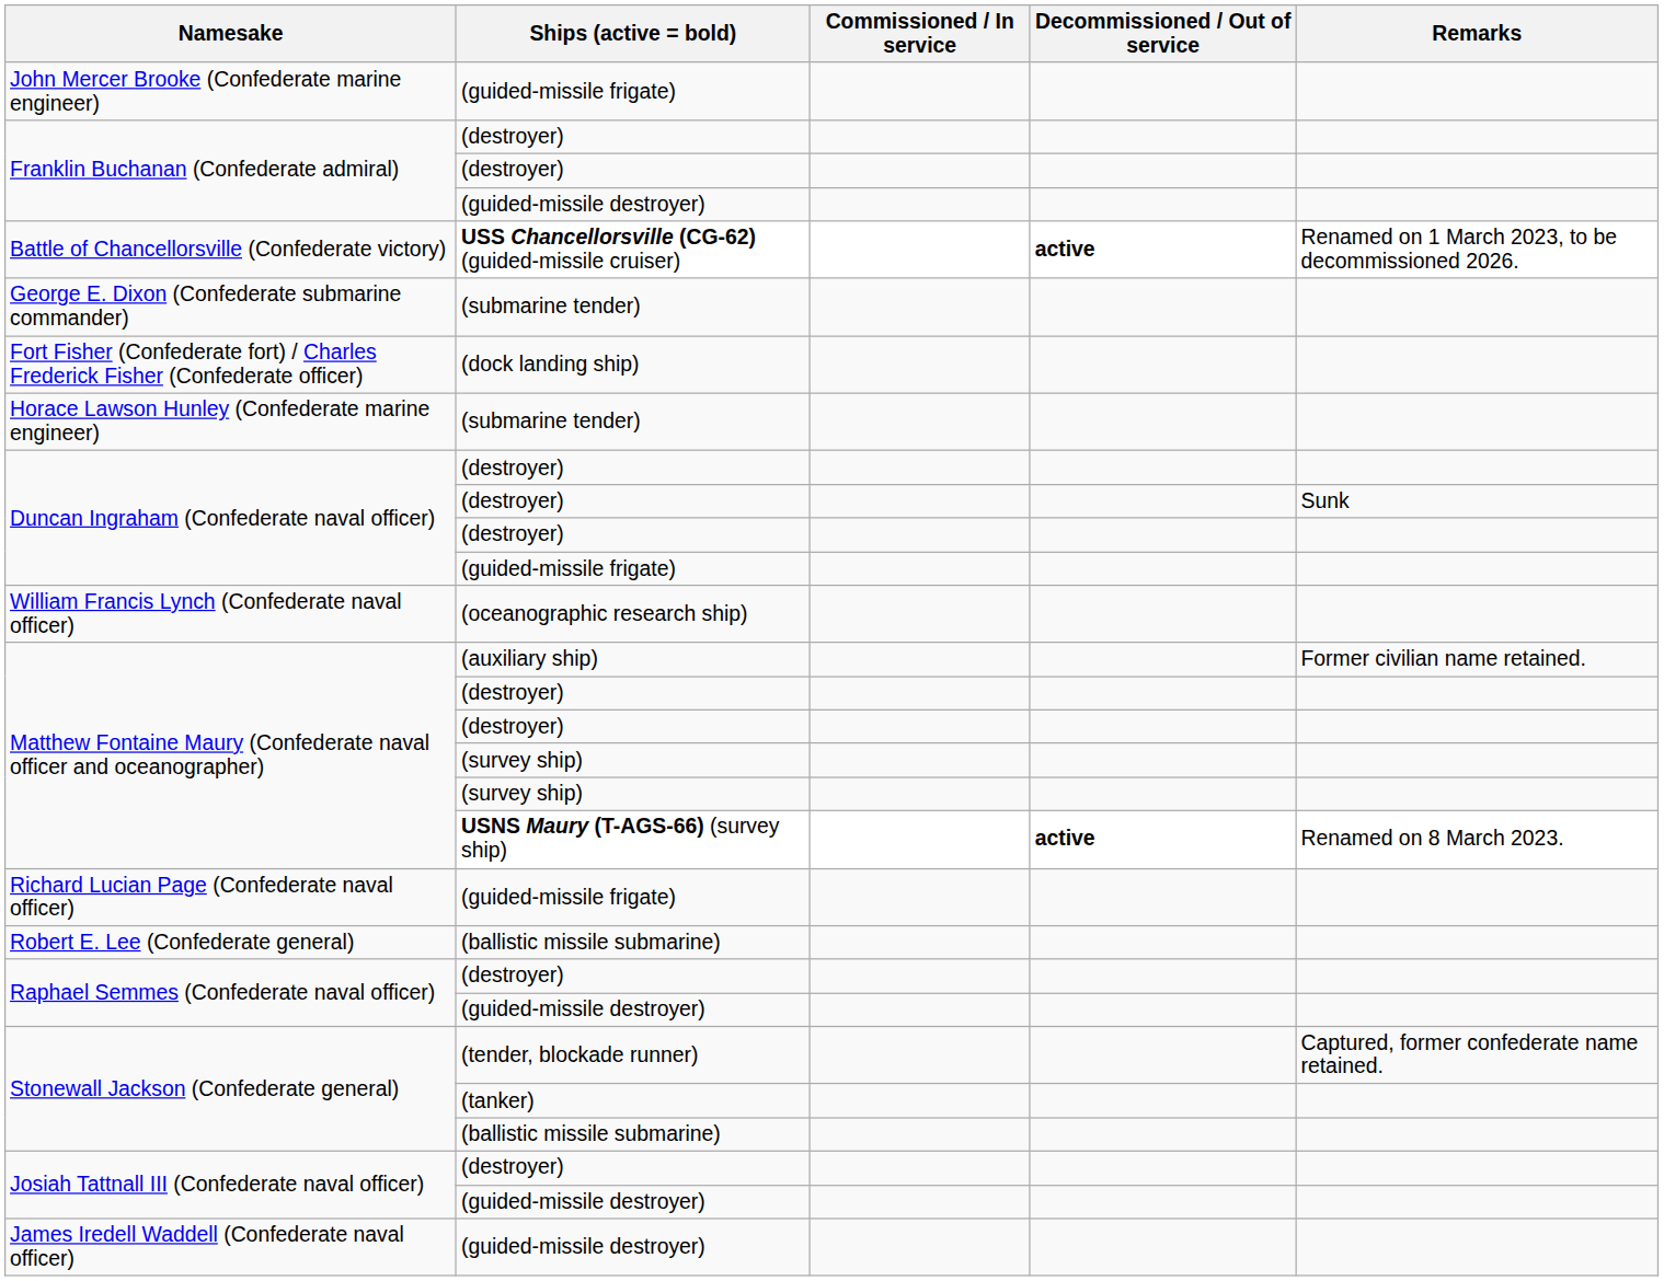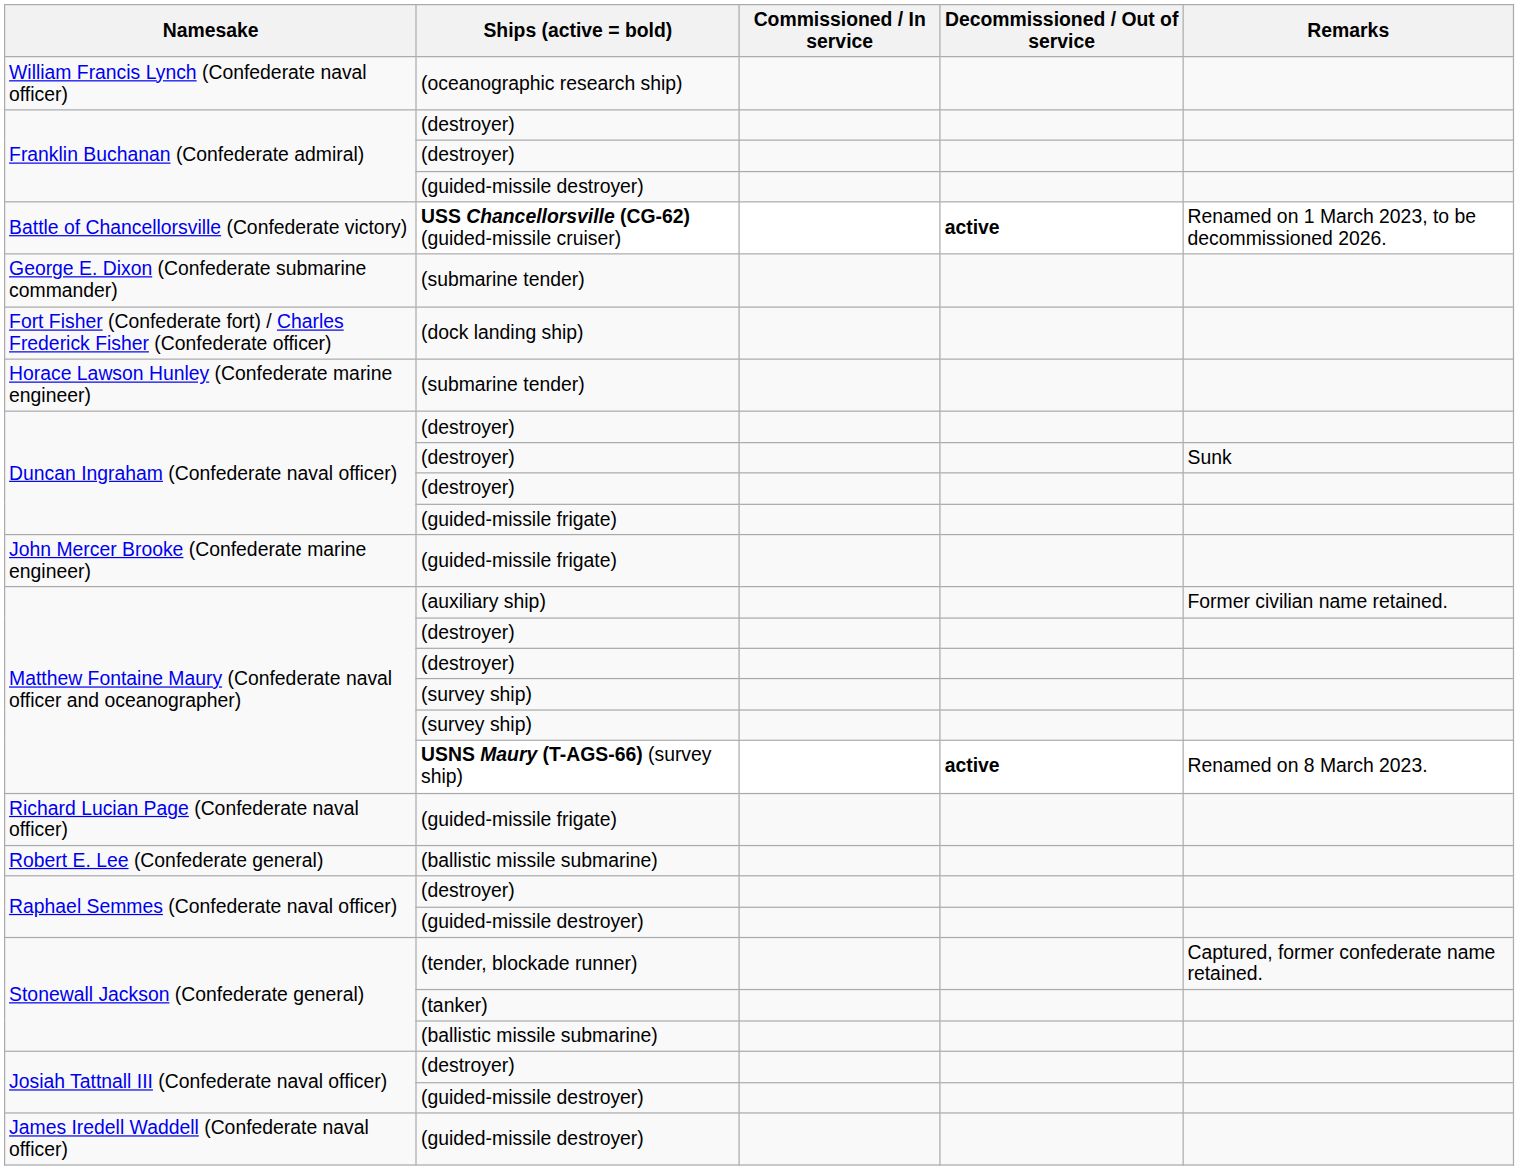rows swapped: John Mercer Brooke (Confederate marine engineer) <-> William Francis Lynch (Confederate naval officer)
